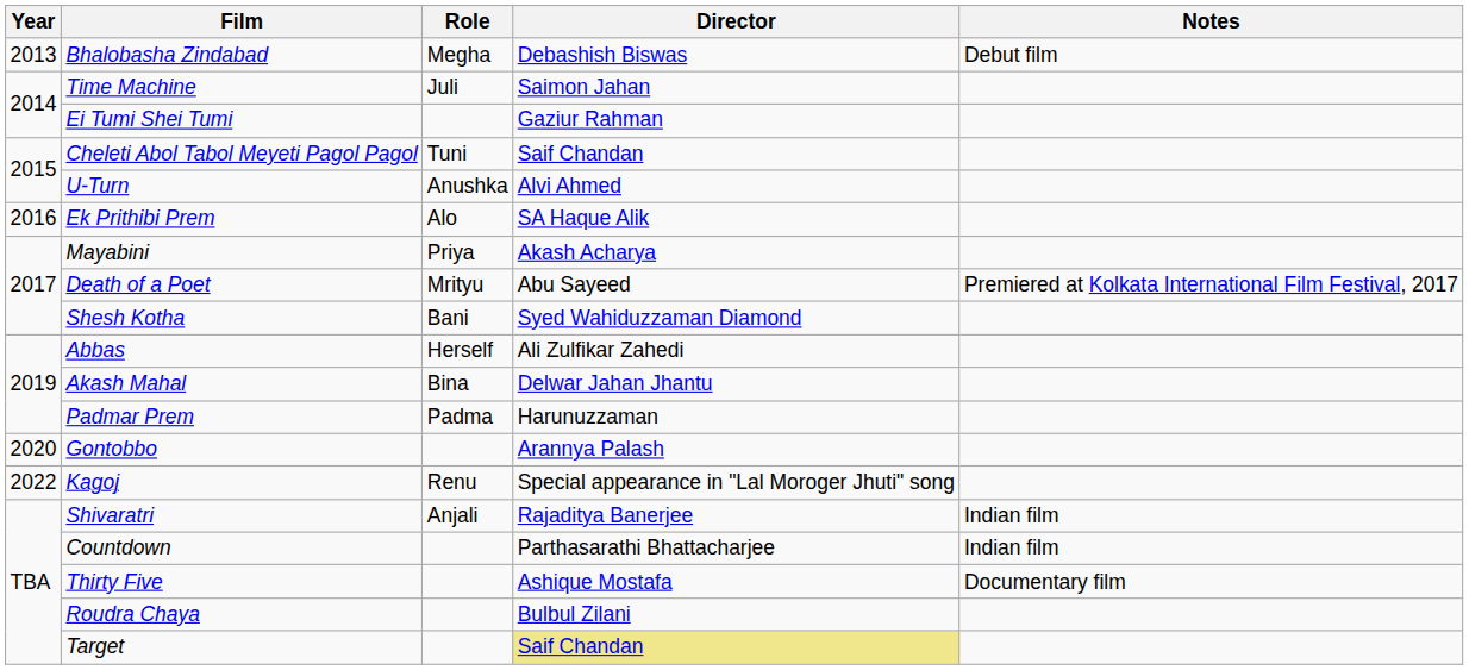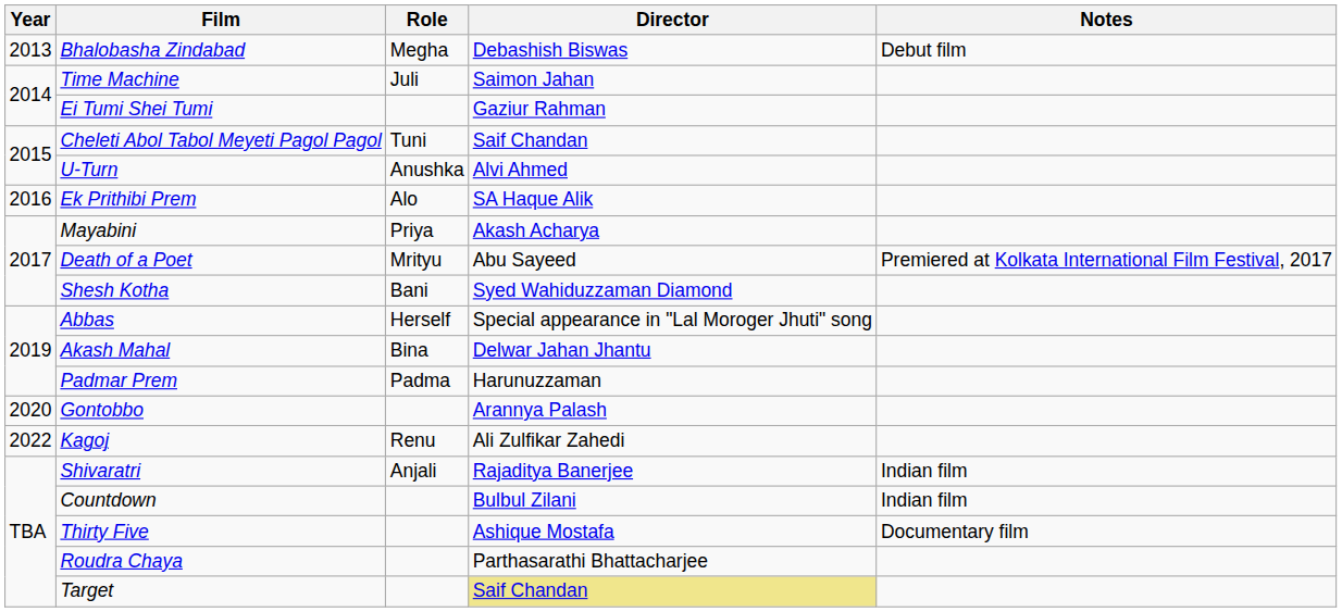Abbas | Director: Ali Zulfikar Zahedi -> Special appearance in "Lal Moroger Jhuti" song
Kagoj | Director: Special appearance in "Lal Moroger Jhuti" song -> Ali Zulfikar Zahedi
Countdown | Director: Parthasarathi Bhattacharjee -> Bulbul Zilani
Roudra Chaya | Director: Bulbul Zilani -> Parthasarathi Bhattacharjee
